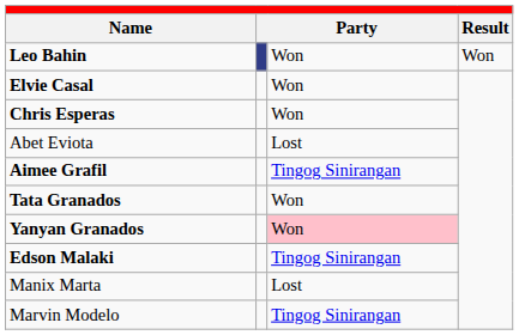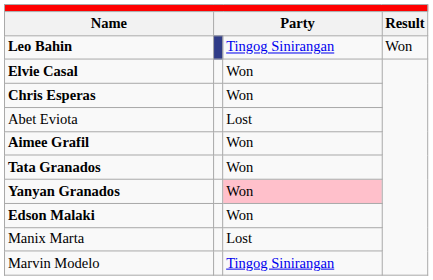Leo Bahin | column 3: Won -> Tingog Sinirangan
Aimee Grafil | column 3: Tingog Sinirangan -> Won
Edson Malaki | column 3: Tingog Sinirangan -> Won
